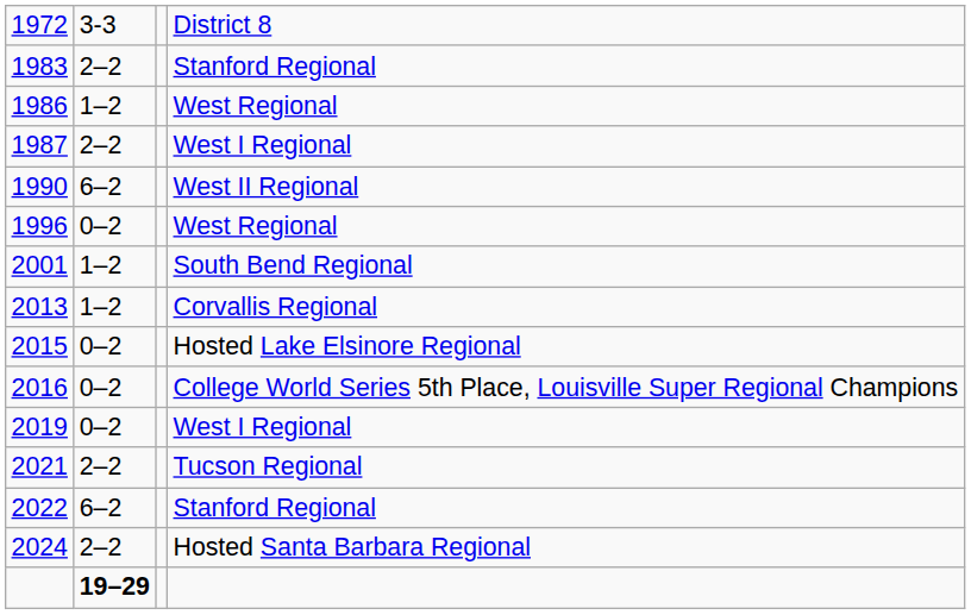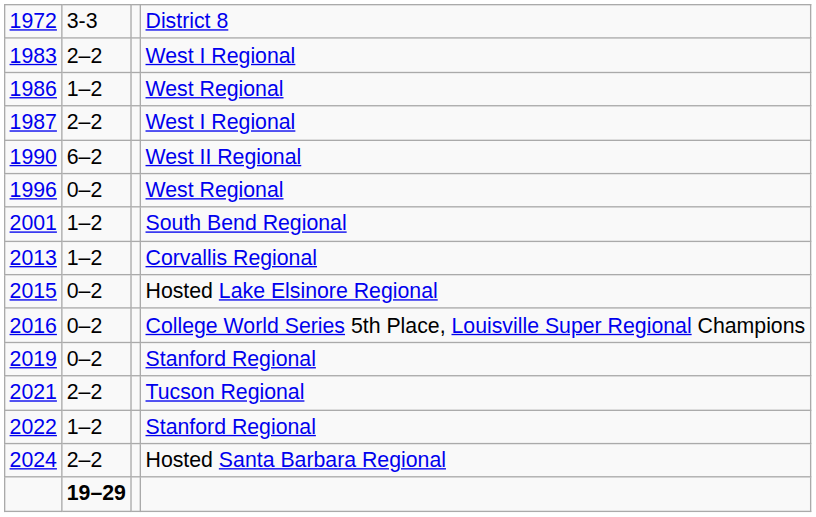1983 | column 4: Stanford Regional -> West I Regional
2019 | column 4: West I Regional -> Stanford Regional
2022 | column 2: 6–2 -> 1–2
